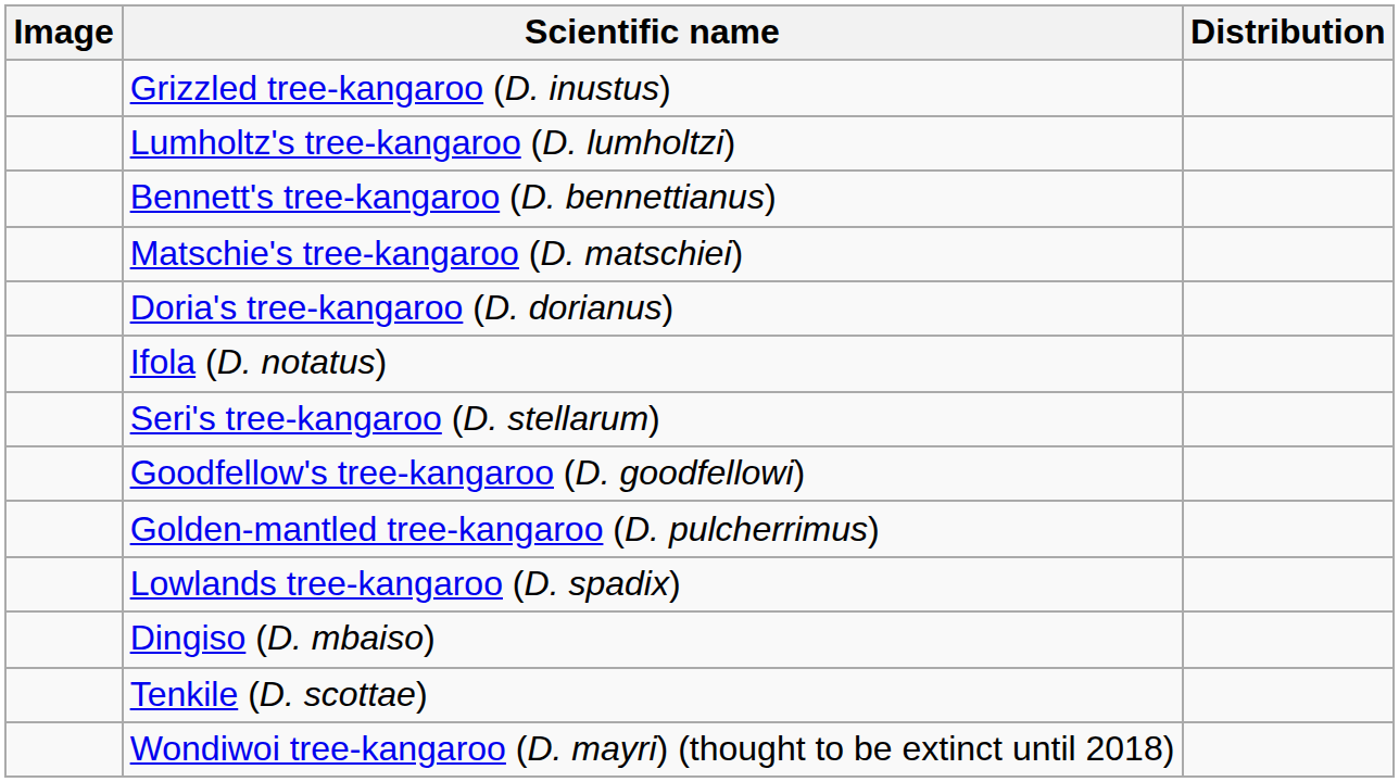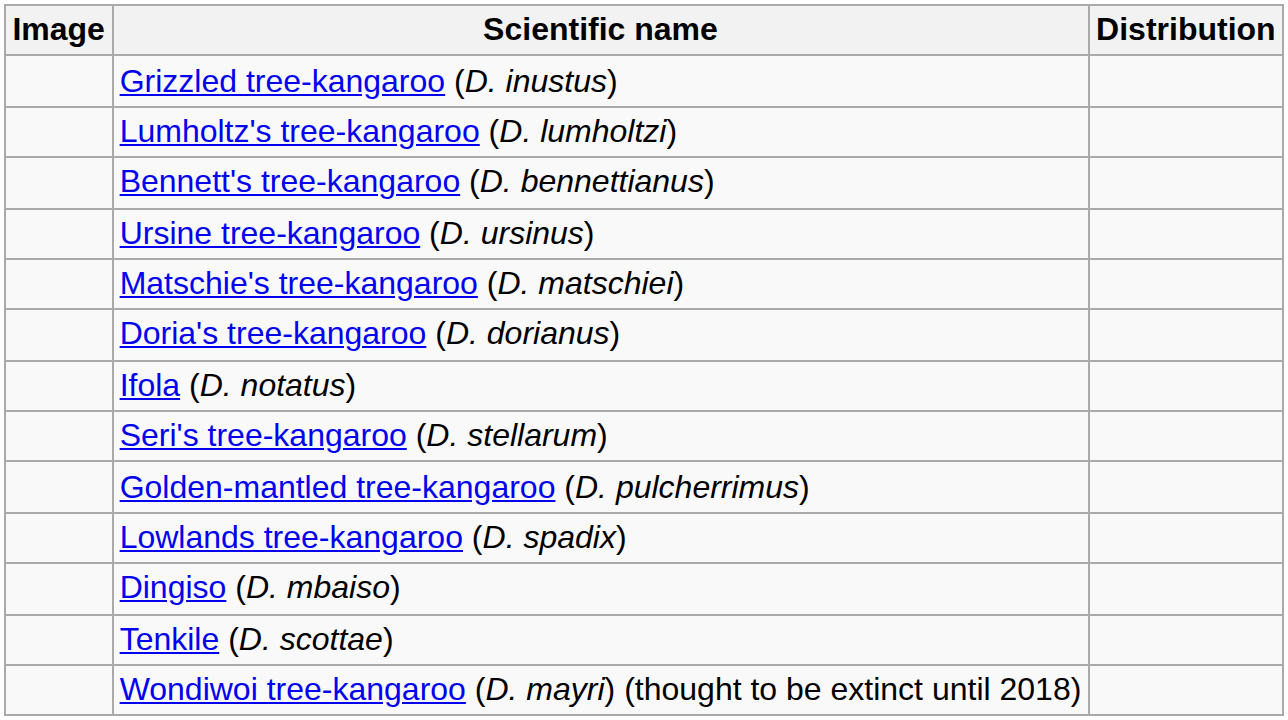+ row: Ursine tree-kangaroo (D. ursinus)
- row: Goodfellow's tree-kangaroo (D. goodfellowi)
